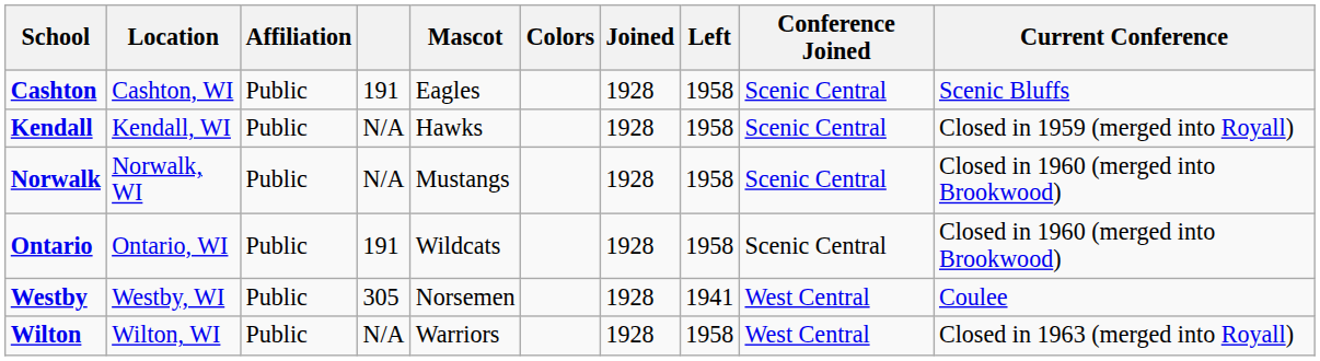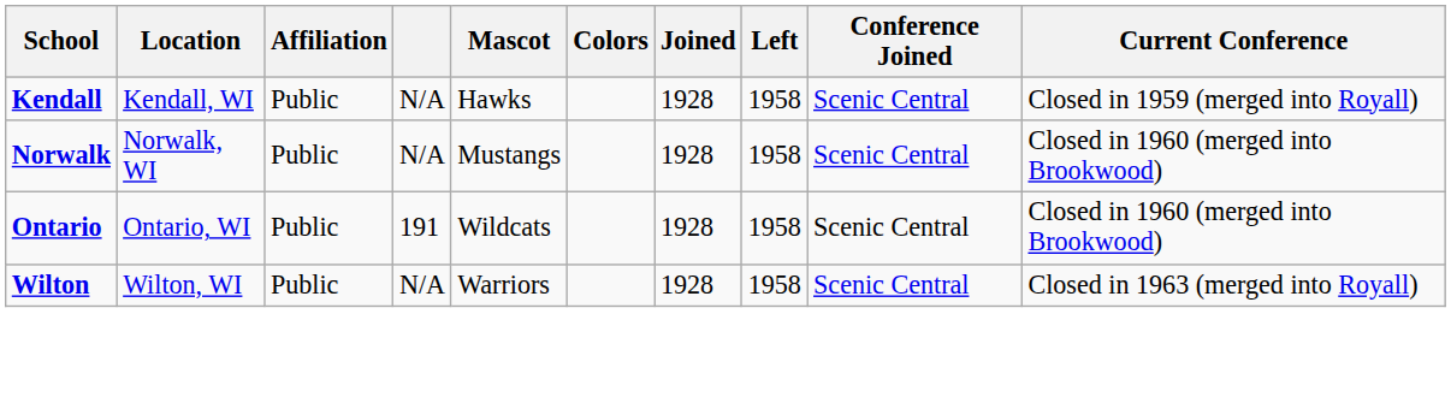- row: Cashton | Cashton, WI | Public | 191 | Eagles | 1928 | 1958 | Scenic Central | Scenic Bluffs
- row: Westby | Westby, WI | Public | 305 | Norsemen | 1928 | 1941 | West Central | Coulee
Wilton | Conference Joined: West Central -> Scenic Central
